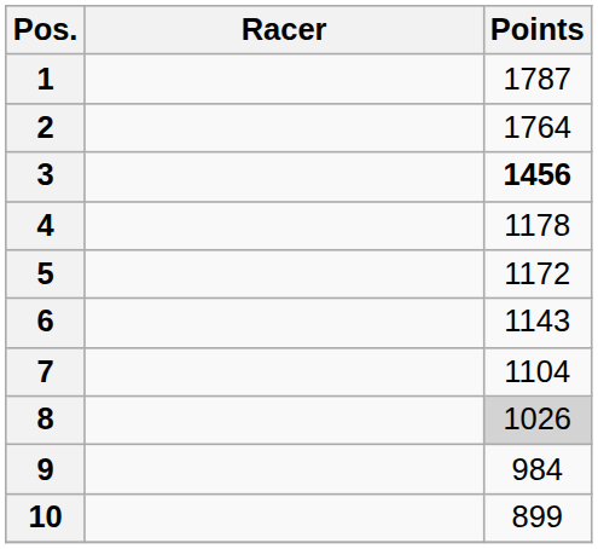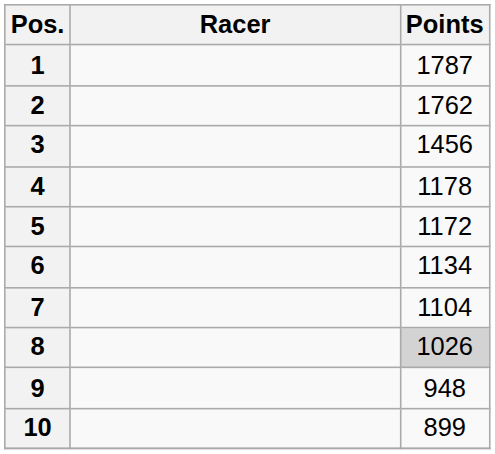2 | Points: 1764 -> 1762
3 | Points: bold -> normal
6 | Points: 1143 -> 1134
9 | Points: 984 -> 948
